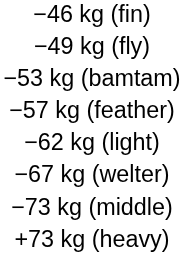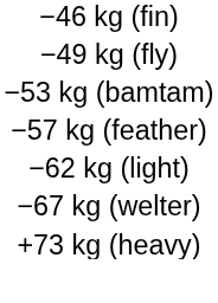- row: −73 kg (middle)
